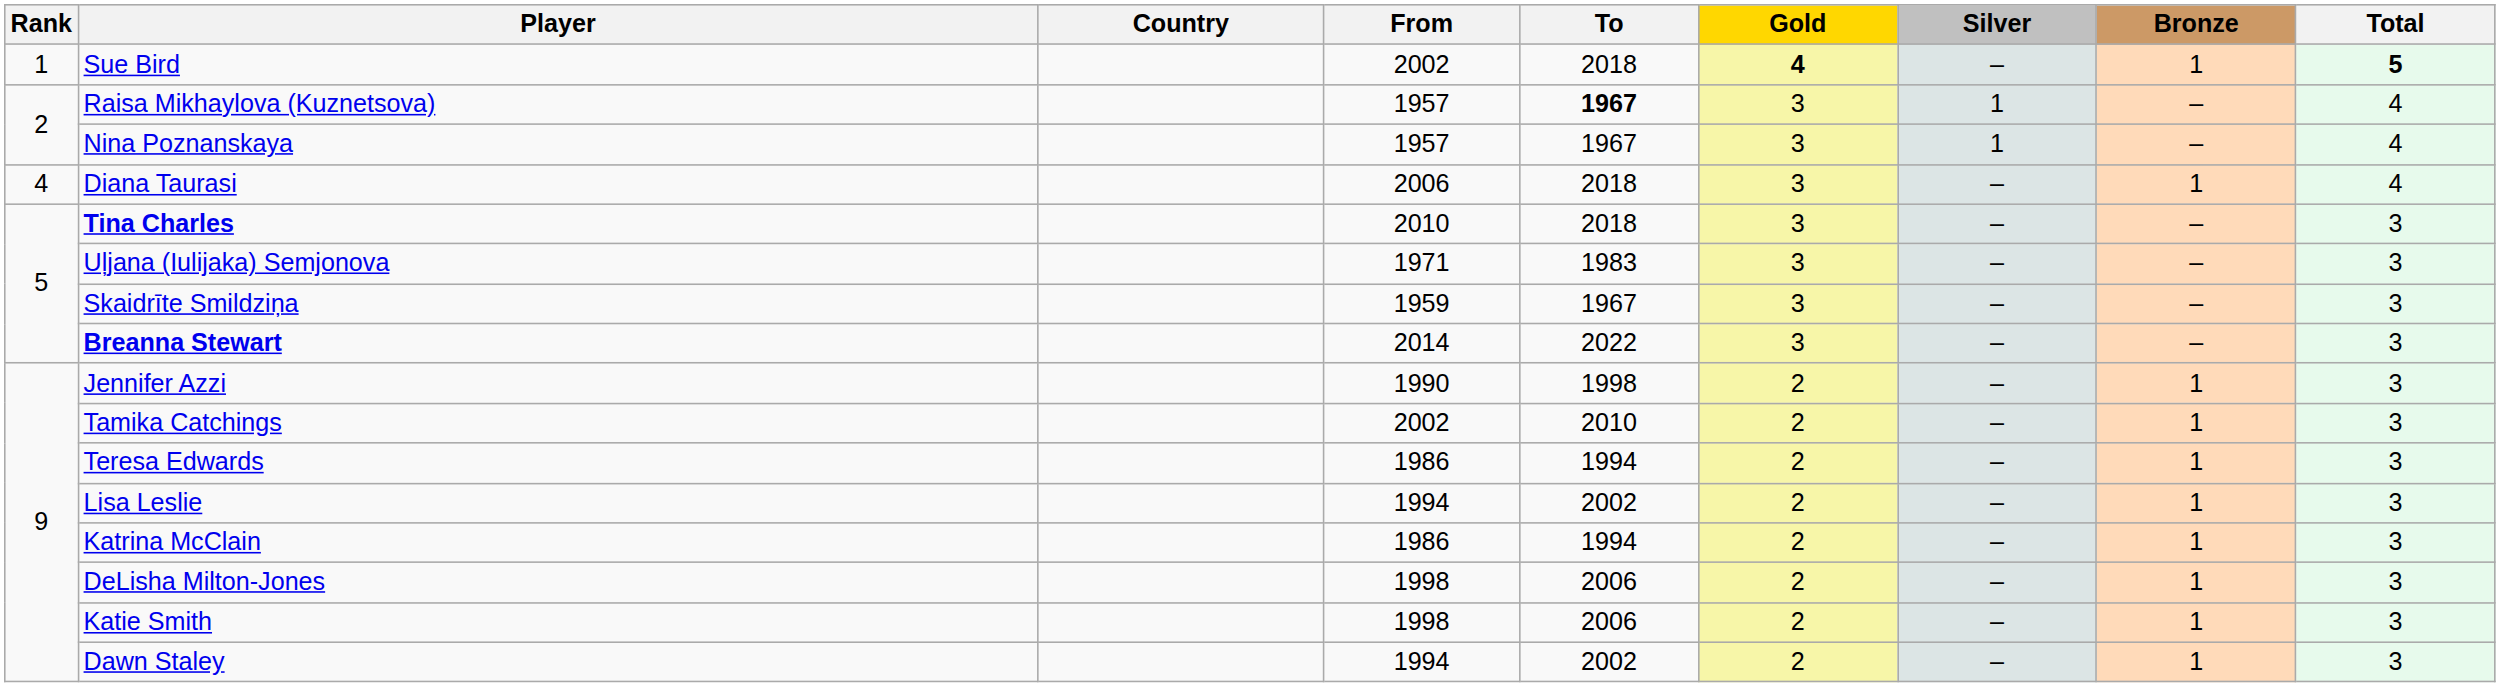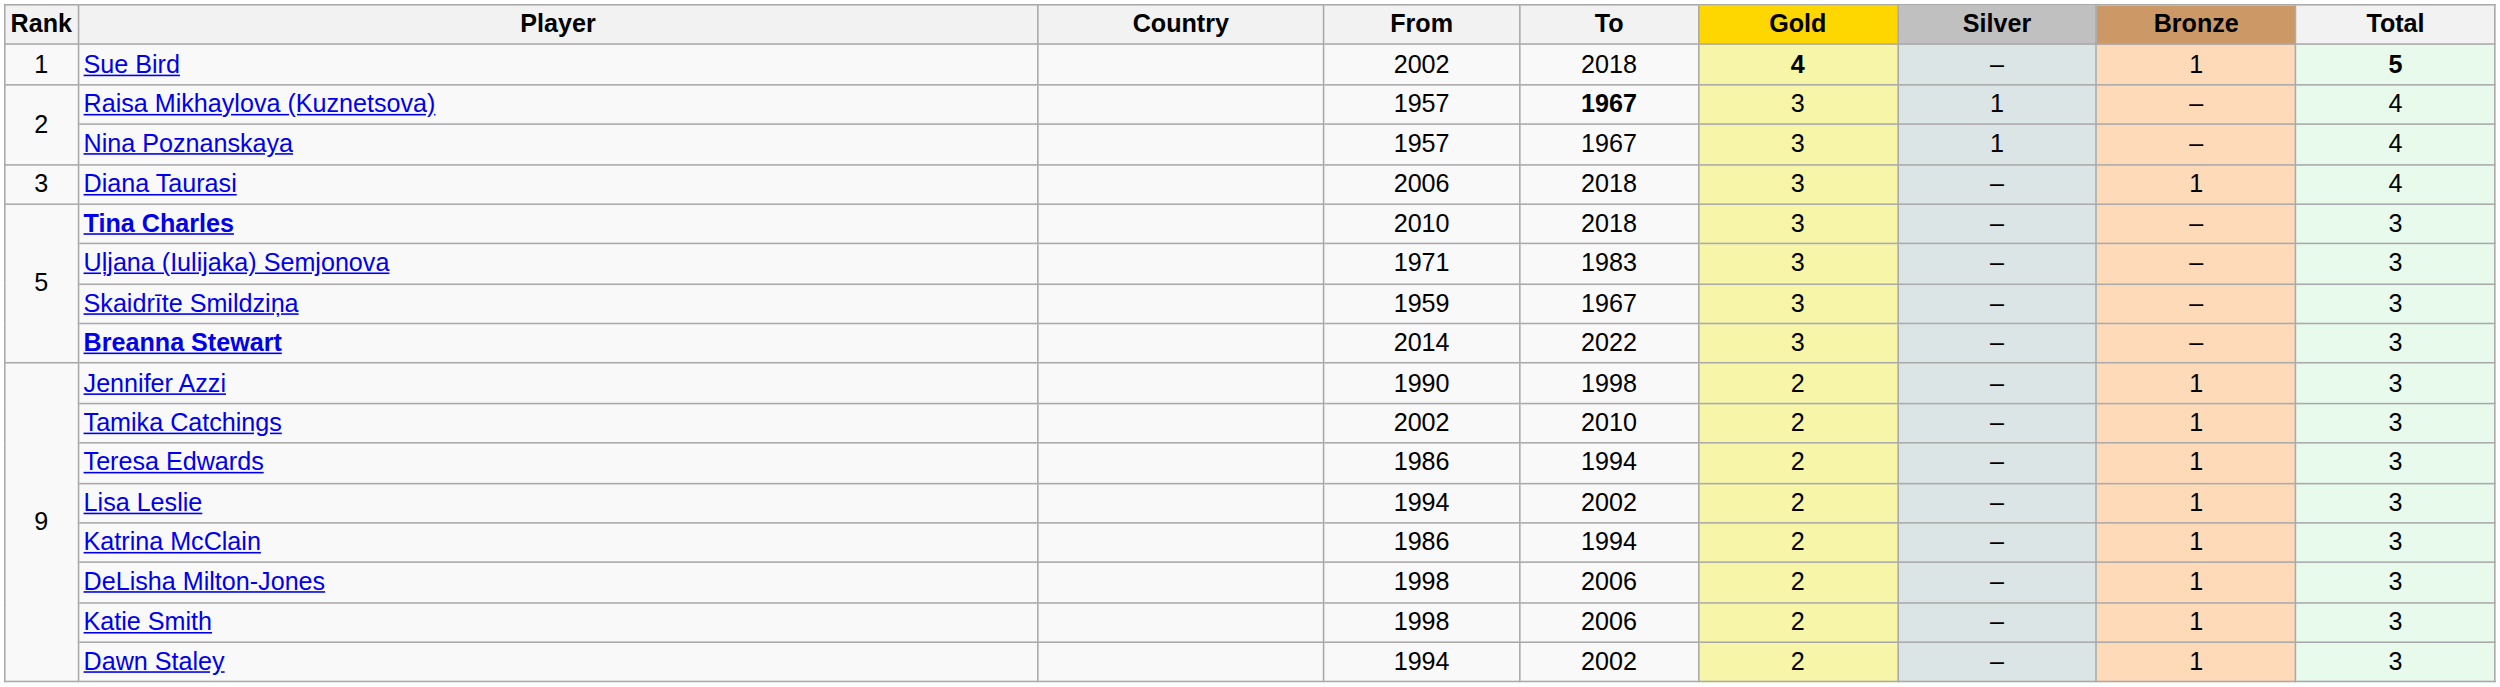Diana Taurasi | Rank: 4 -> 3
